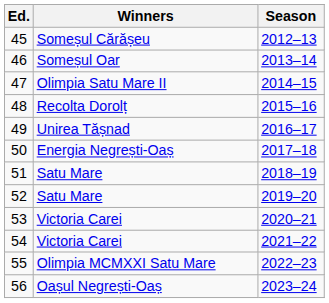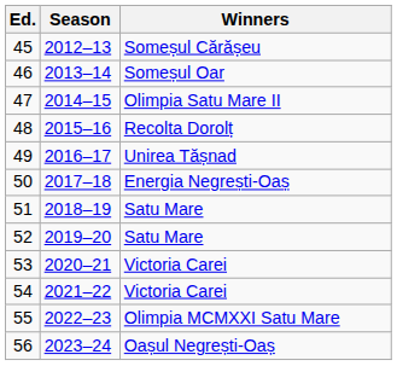columns swapped: Season <-> Winners
